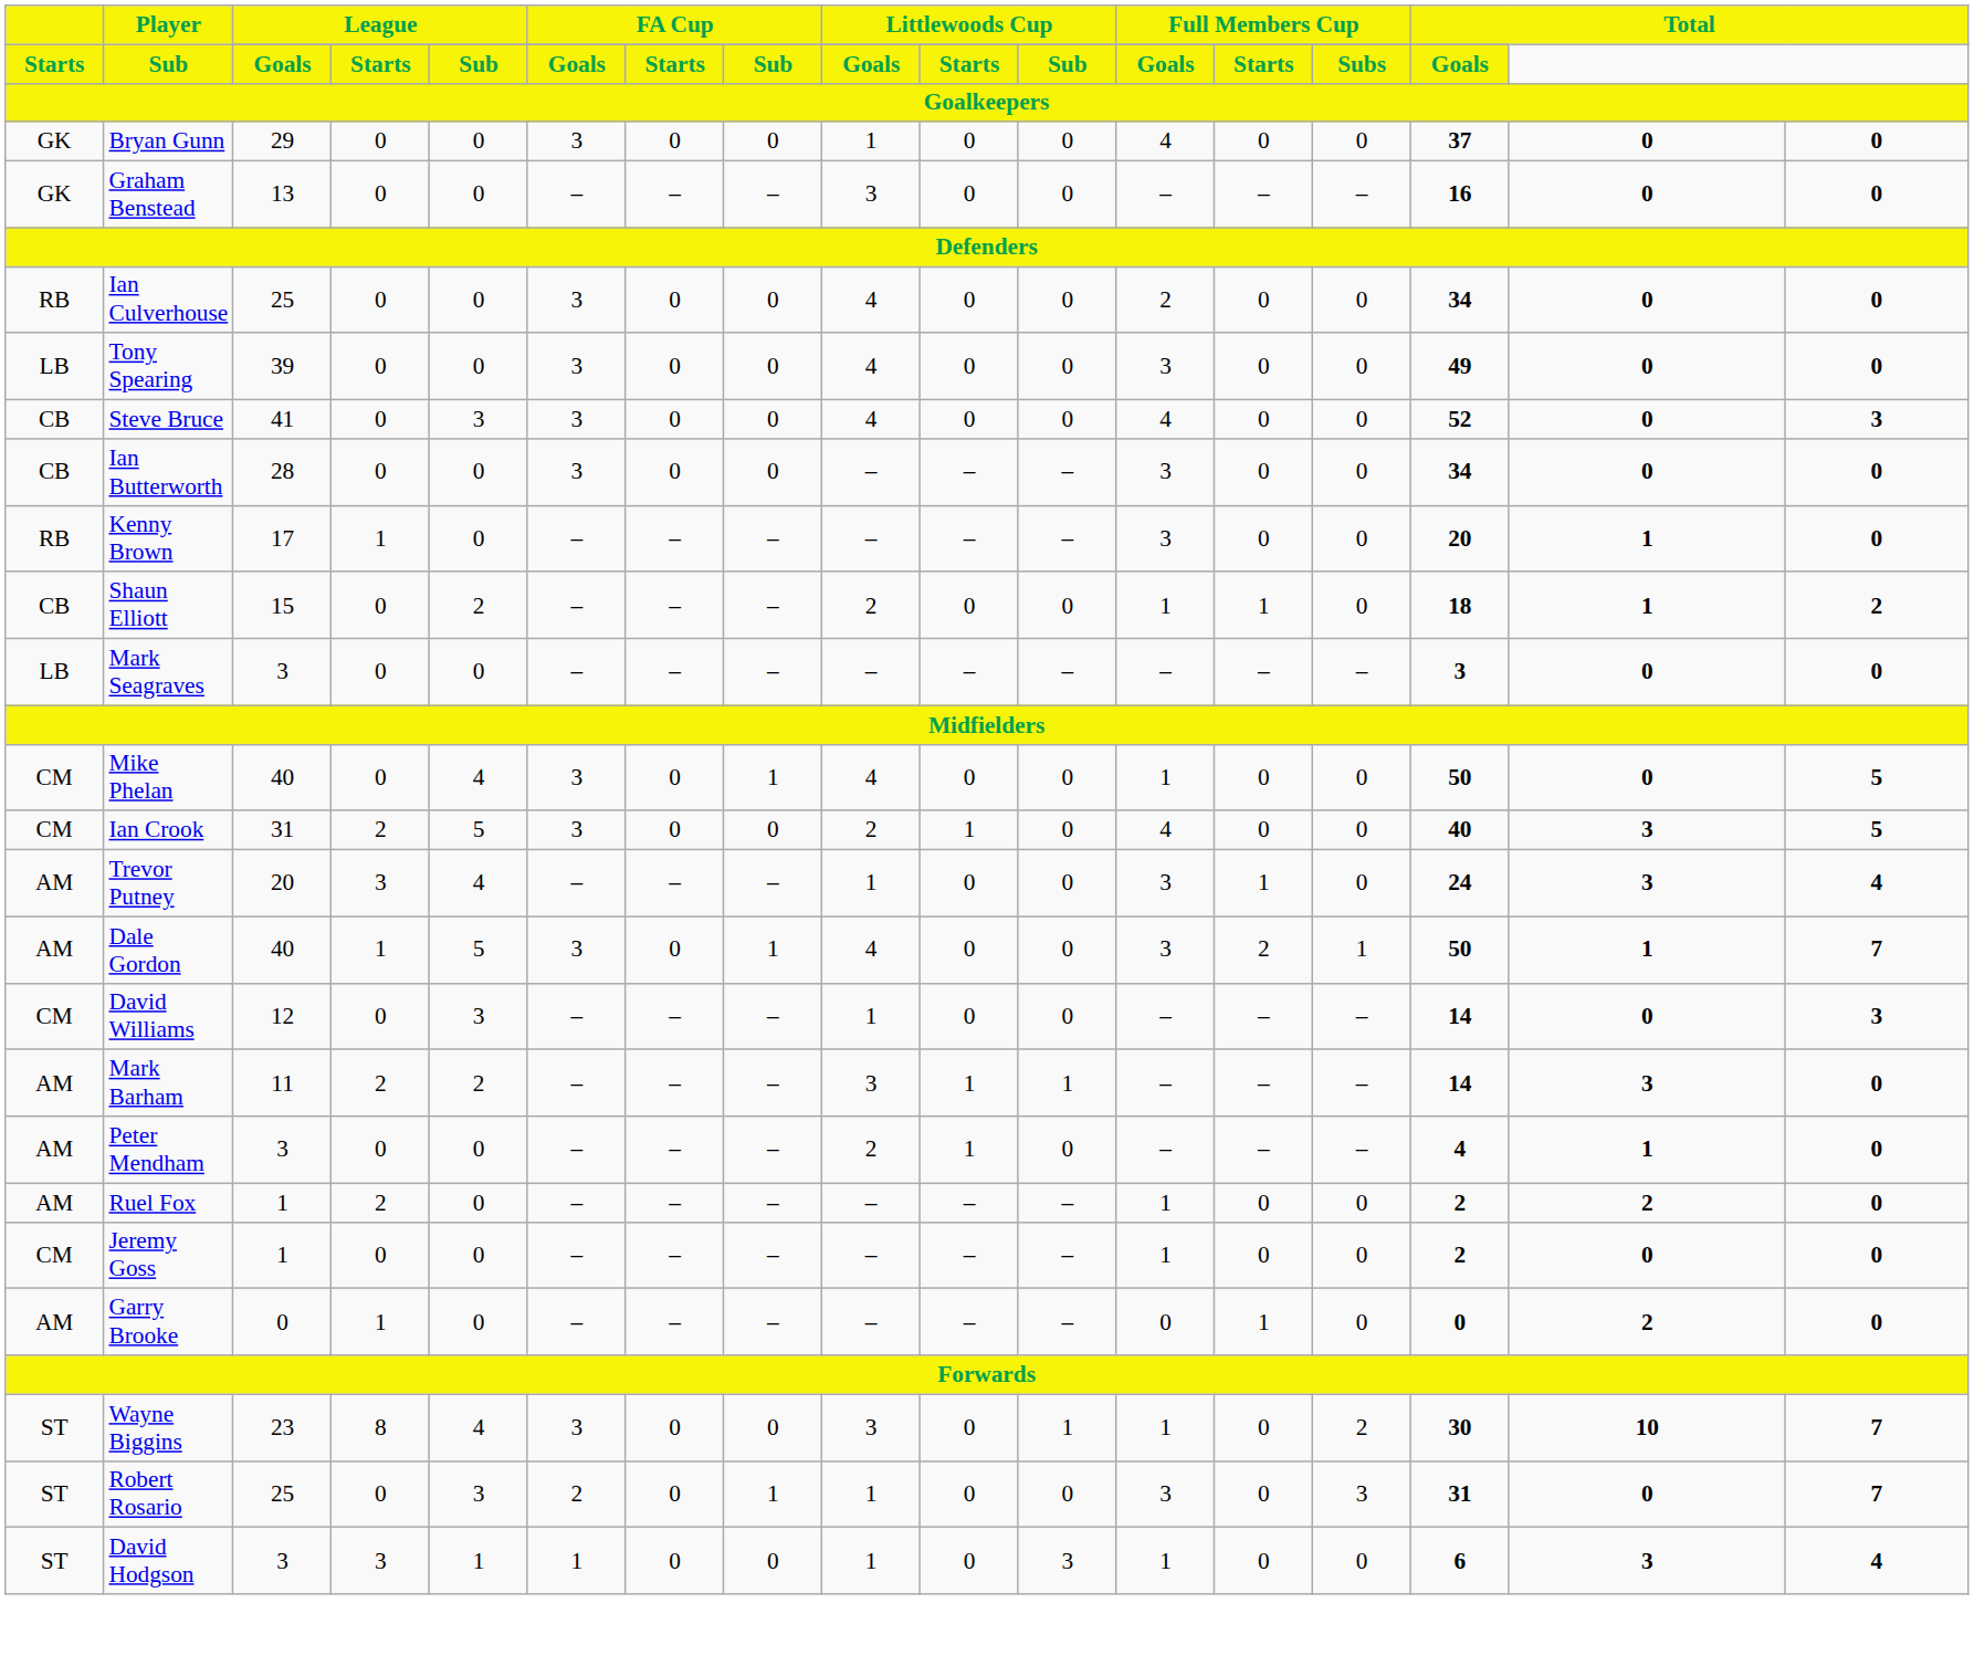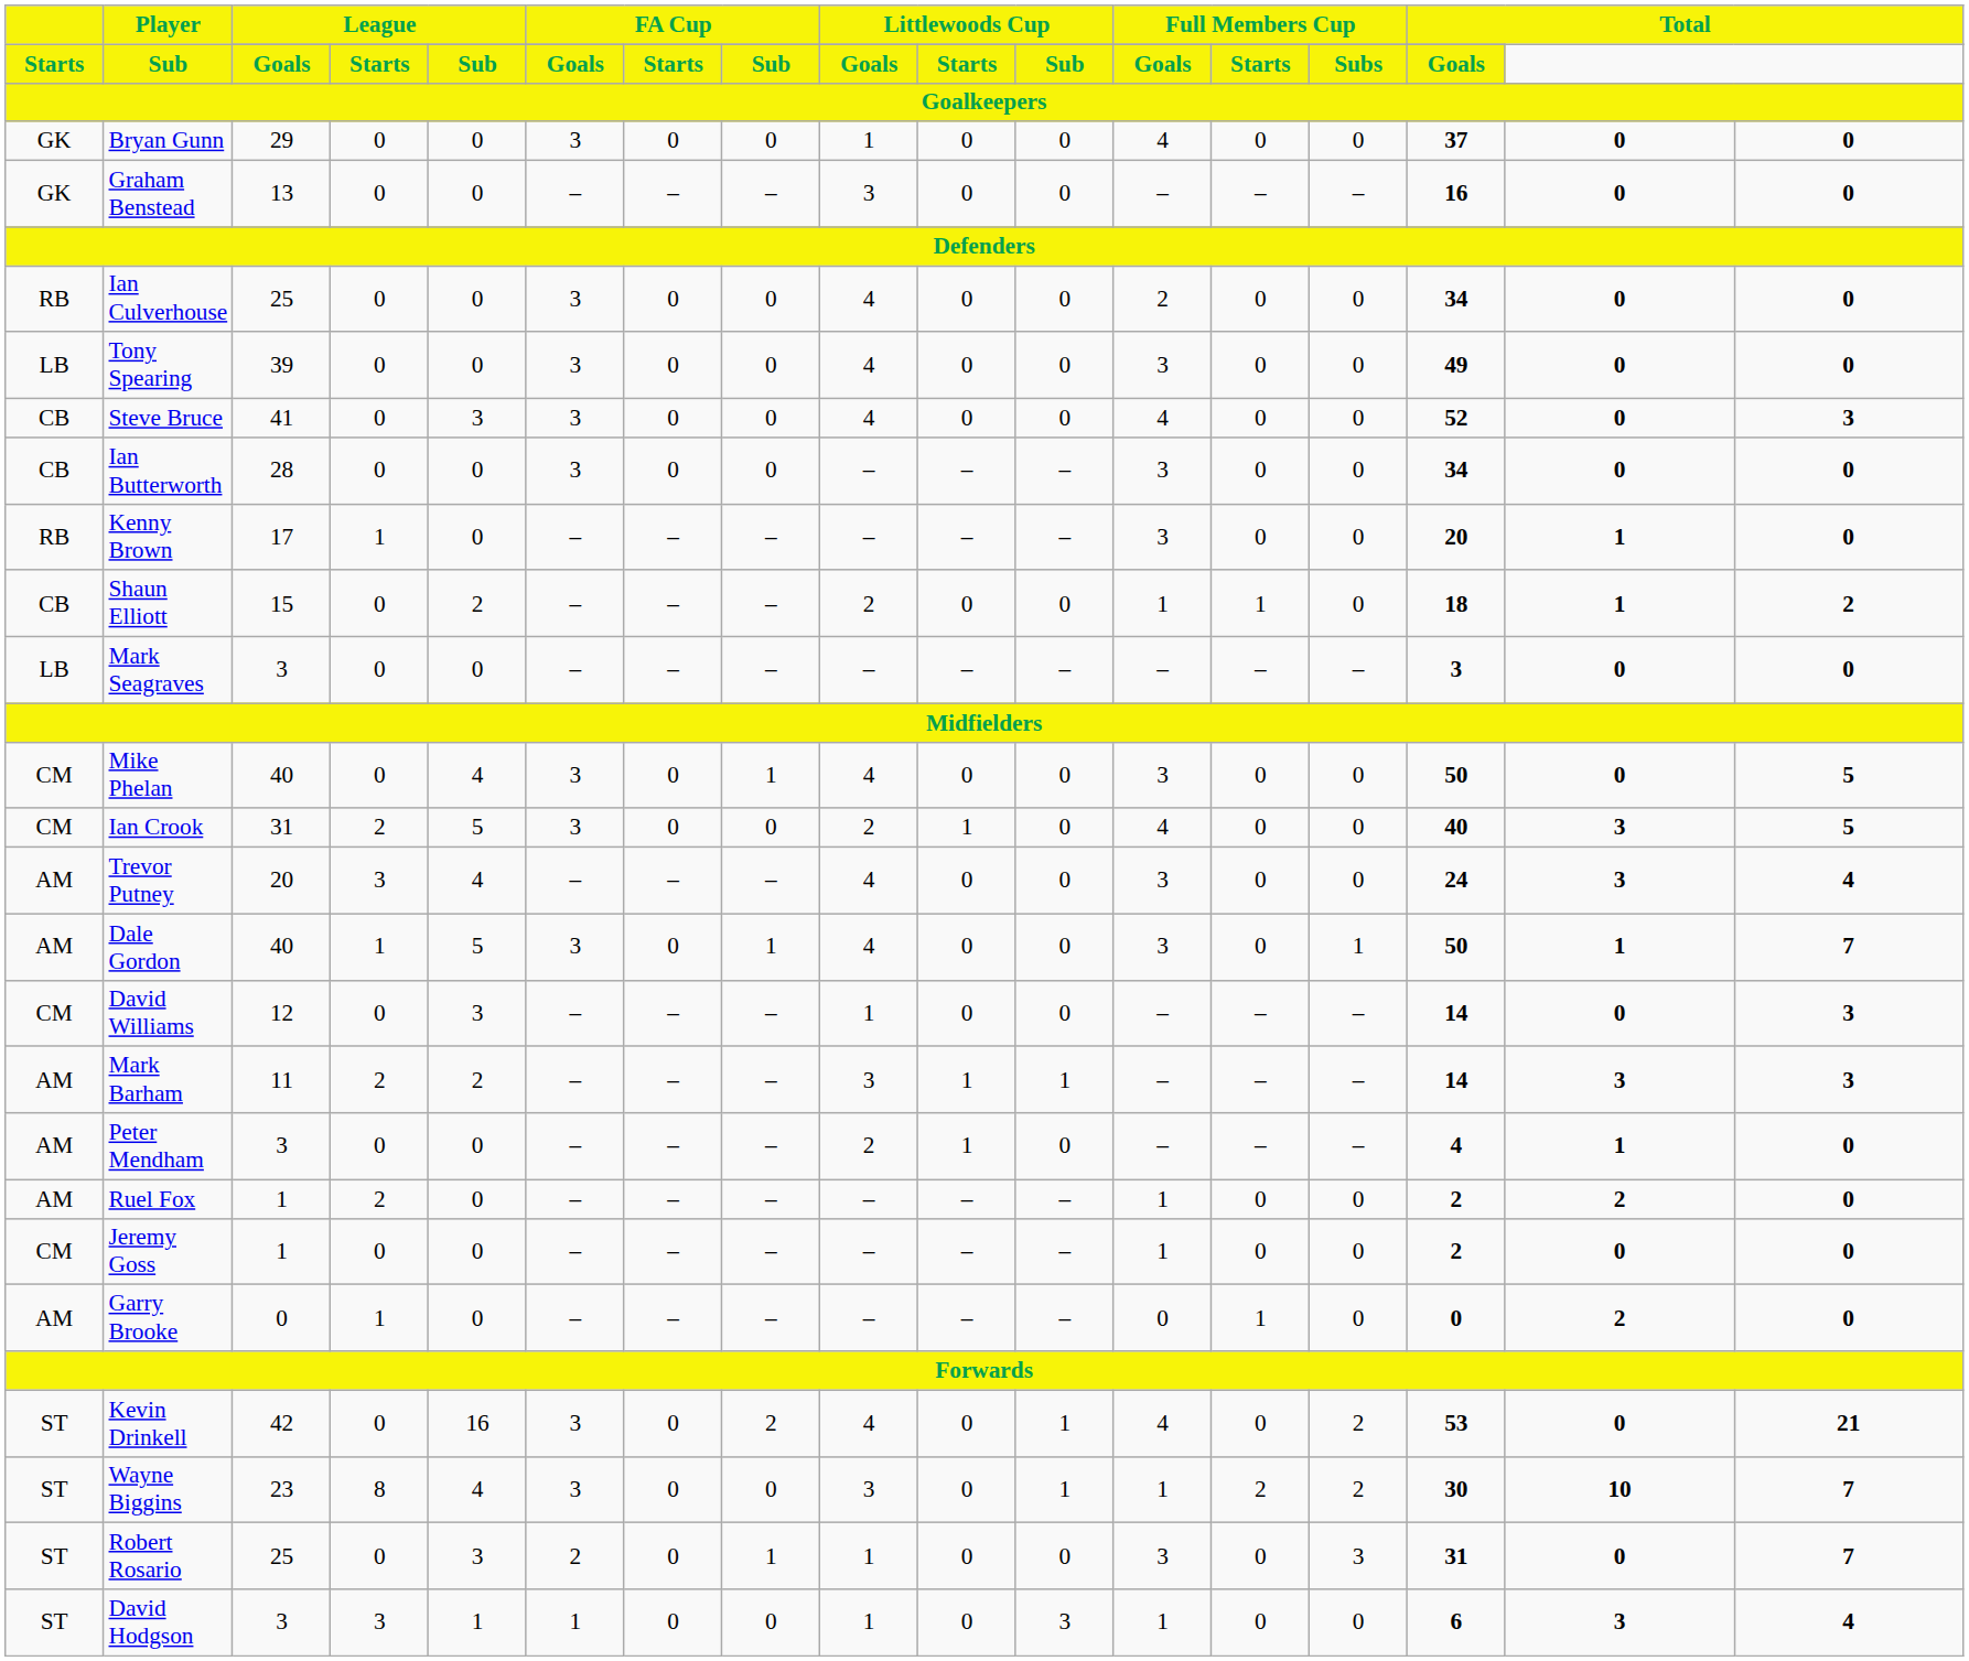Mike Phelan | column 12: 1 -> 3
Trevor Putney | column 9: 1 -> 4
Trevor Putney | column 13: 1 -> 0
Dale Gordon | column 13: 2 -> 0
Mark Barham | column 17: 0 -> 3
+ row: ST | Kevin Drinkell | 42 | 0 | 16 | 3 | 0 | 2 | 4 | 0 | 1 | 4 | 0 | 2 | 53 | 0 | 21
Wayne Biggins | column 13: 0 -> 2
